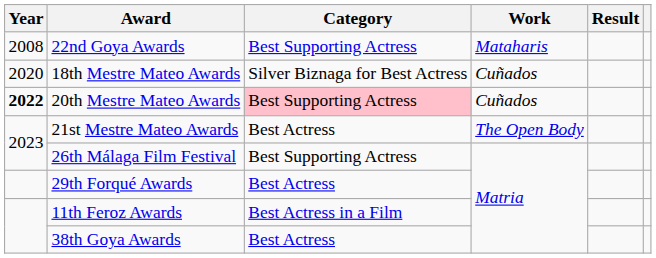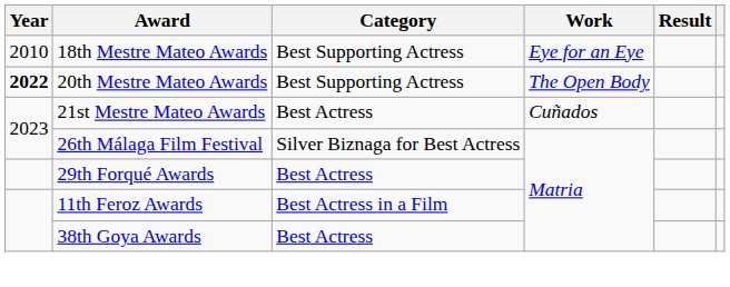- row: 2008 | 22nd Goya Awards | Best Supporting Actress | Mataharis
18th Mestre Mateo Awards | Year: 2020 -> 2010
18th Mestre Mateo Awards | Category: Silver Biznaga for Best Actress -> Best Supporting Actress
18th Mestre Mateo Awards | Work: Cuñados -> Eye for an Eye
20th Mestre Mateo Awards | Category: pink background -> no background
20th Mestre Mateo Awards | Work: Cuñados -> The Open Body
21st Mestre Mateo Awards | Work: The Open Body -> Cuñados
26th Málaga Film Festival | Category: Best Supporting Actress -> Silver Biznaga for Best Actress
